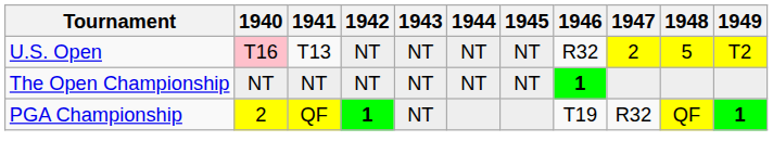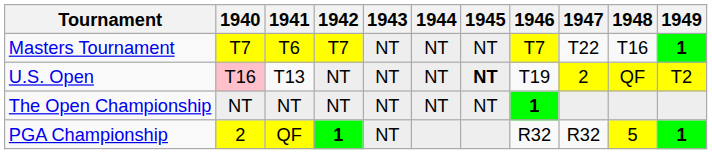+ row: Masters Tournament | T7 | T6 | T7 | NT | NT | NT | T7 | T22 | T16 | 1
U.S. Open | 1945: normal -> bold
U.S. Open | 1946: R32 -> T19
U.S. Open | 1948: 5 -> QF
PGA Championship | 1946: T19 -> R32
PGA Championship | 1948: QF -> 5
